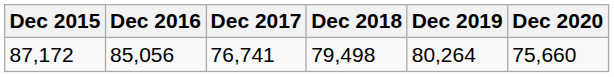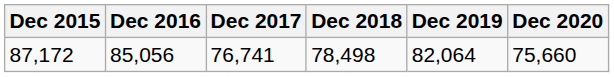87,172 | Dec 2018: 79,498 -> 78,498
87,172 | Dec 2019: 80,264 -> 82,064
